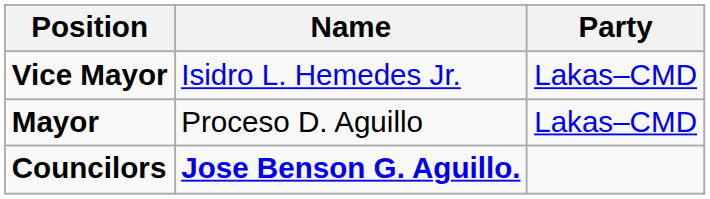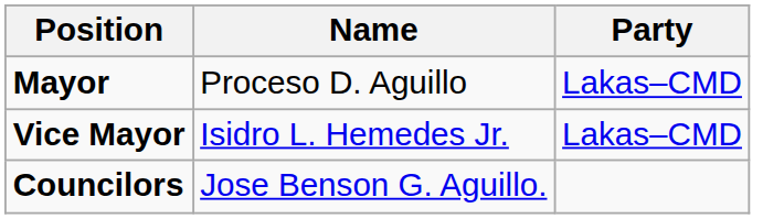rows swapped: Mayor <-> Vice Mayor
Councilors | Name: bold -> normal
